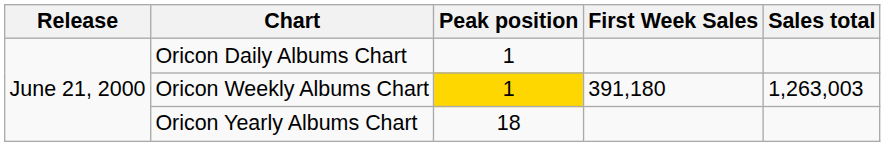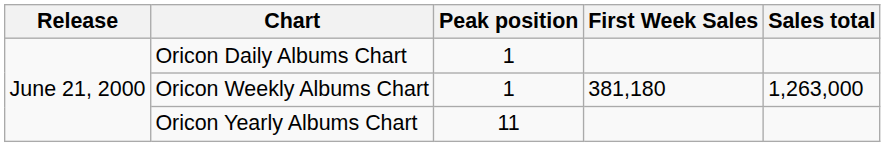Oricon Weekly Albums Chart | Peak position: gold background -> no background
Oricon Weekly Albums Chart | First Week Sales: 391,180 -> 381,180
Oricon Weekly Albums Chart | Sales total: 1,263,003 -> 1,263,000
Oricon Yearly Albums Chart | Peak position: 18 -> 11
